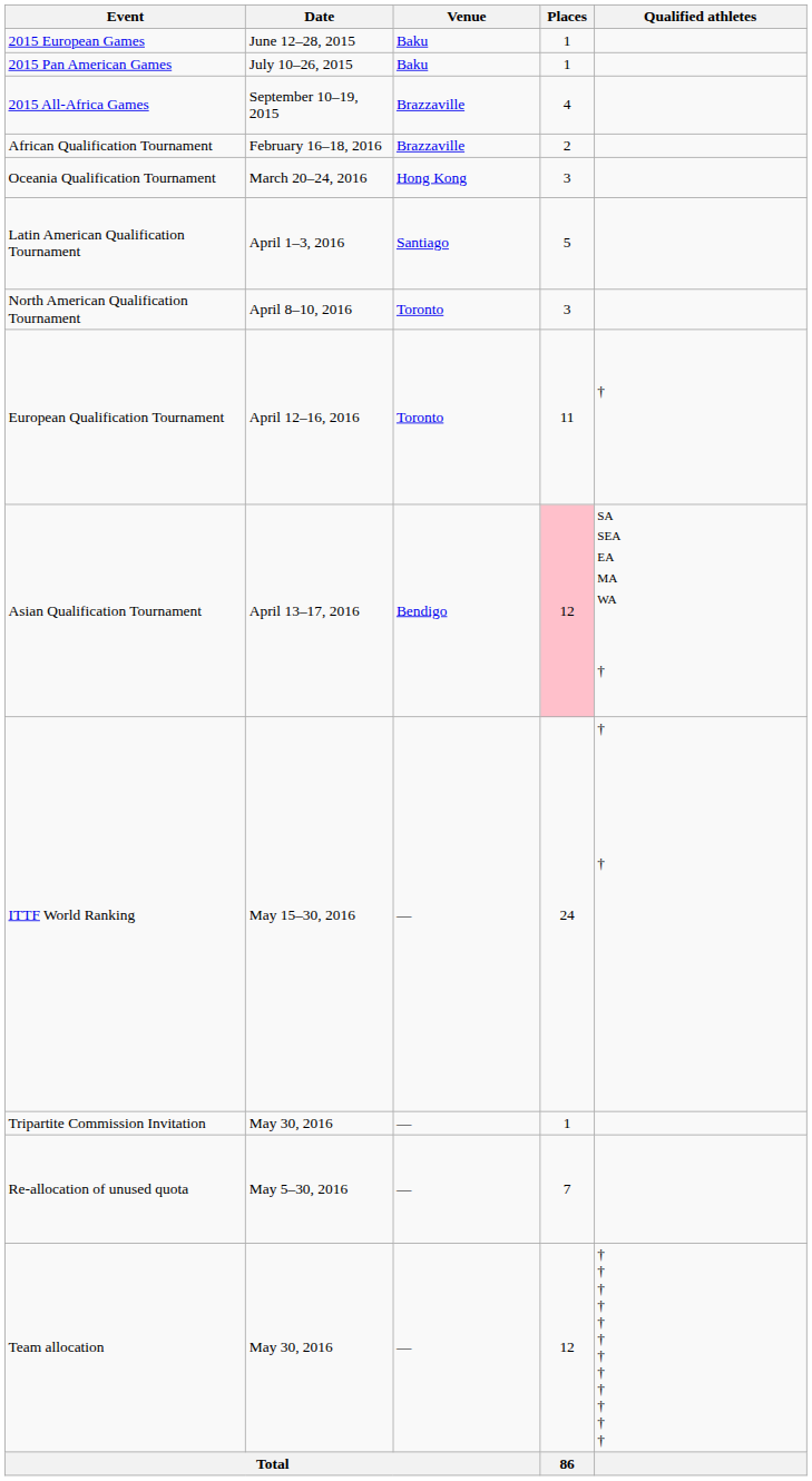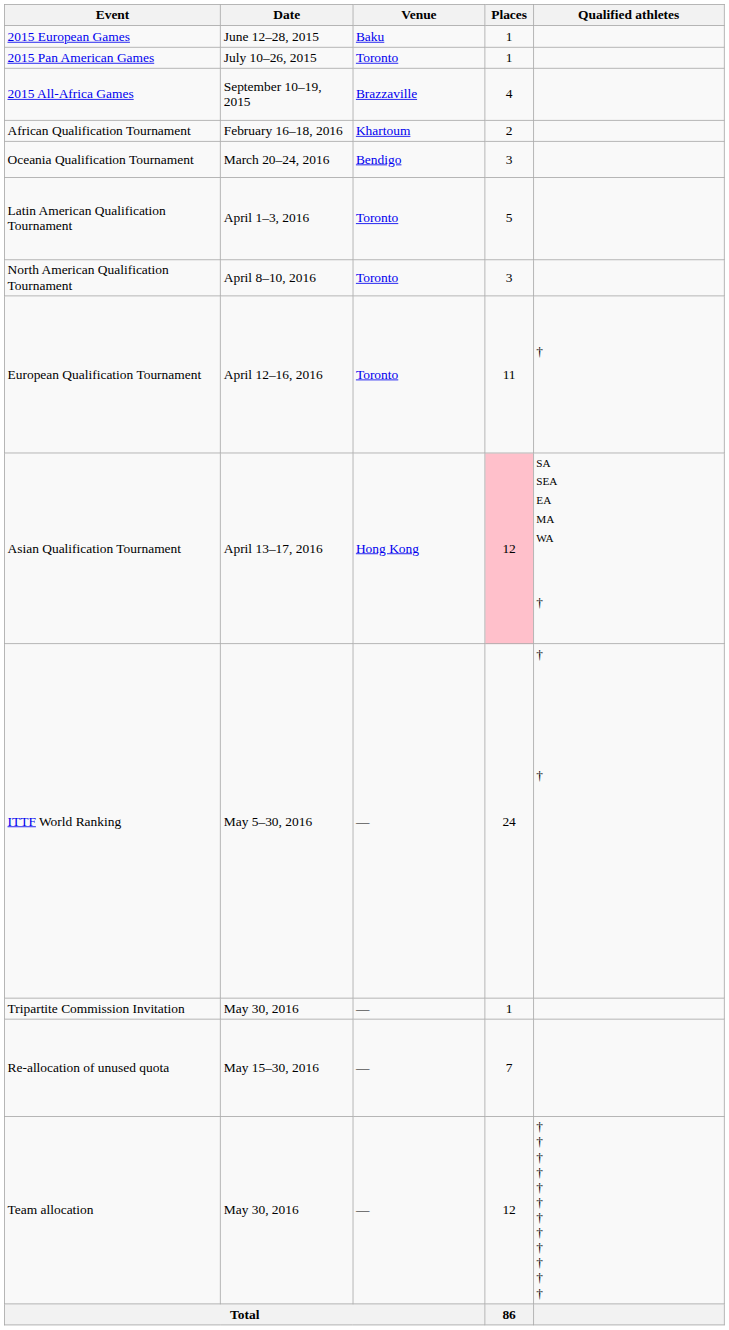2015 Pan American Games | Venue: Baku -> Toronto
African Qualification Tournament | Venue: Brazzaville -> Khartoum
Oceania Qualification Tournament | Venue: Hong Kong -> Bendigo
Latin American Qualification Tournament | Venue: Santiago -> Toronto
Asian Qualification Tournament | Venue: Bendigo -> Hong Kong
ITTF World Ranking | Date: May 15–30, 2016 -> May 5–30, 2016
Re-allocation of unused quota | Date: May 5–30, 2016 -> May 15–30, 2016
